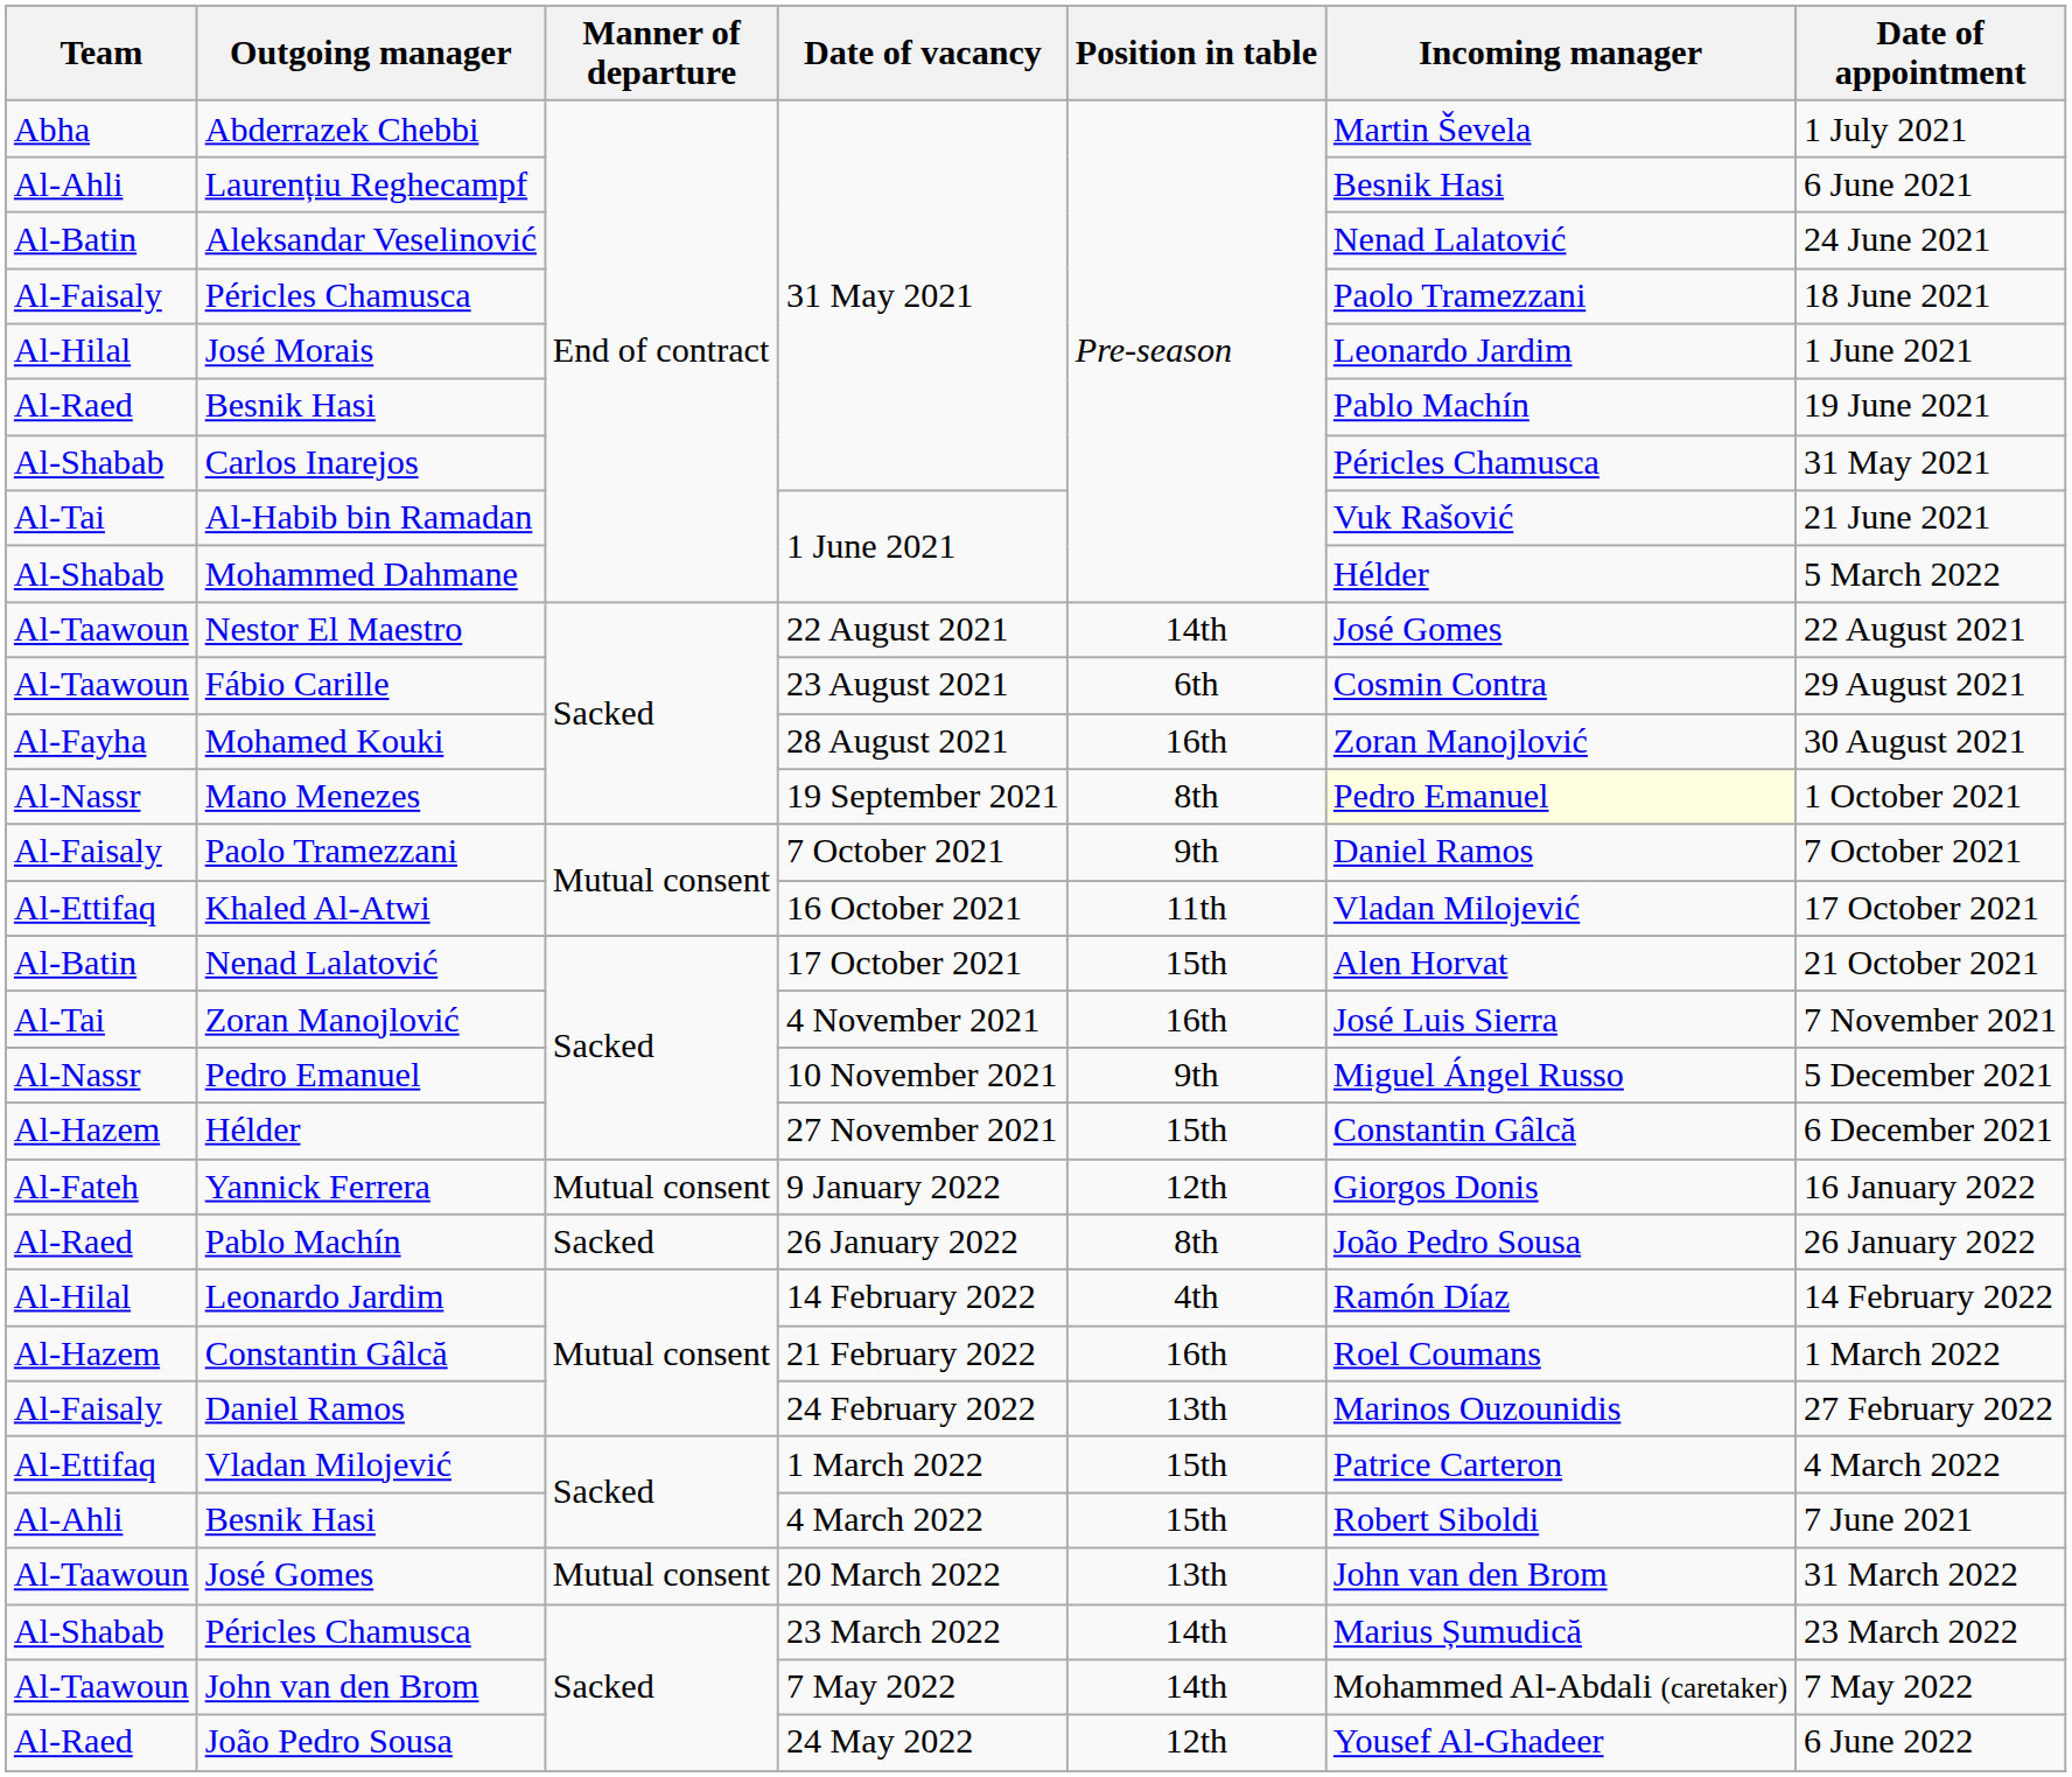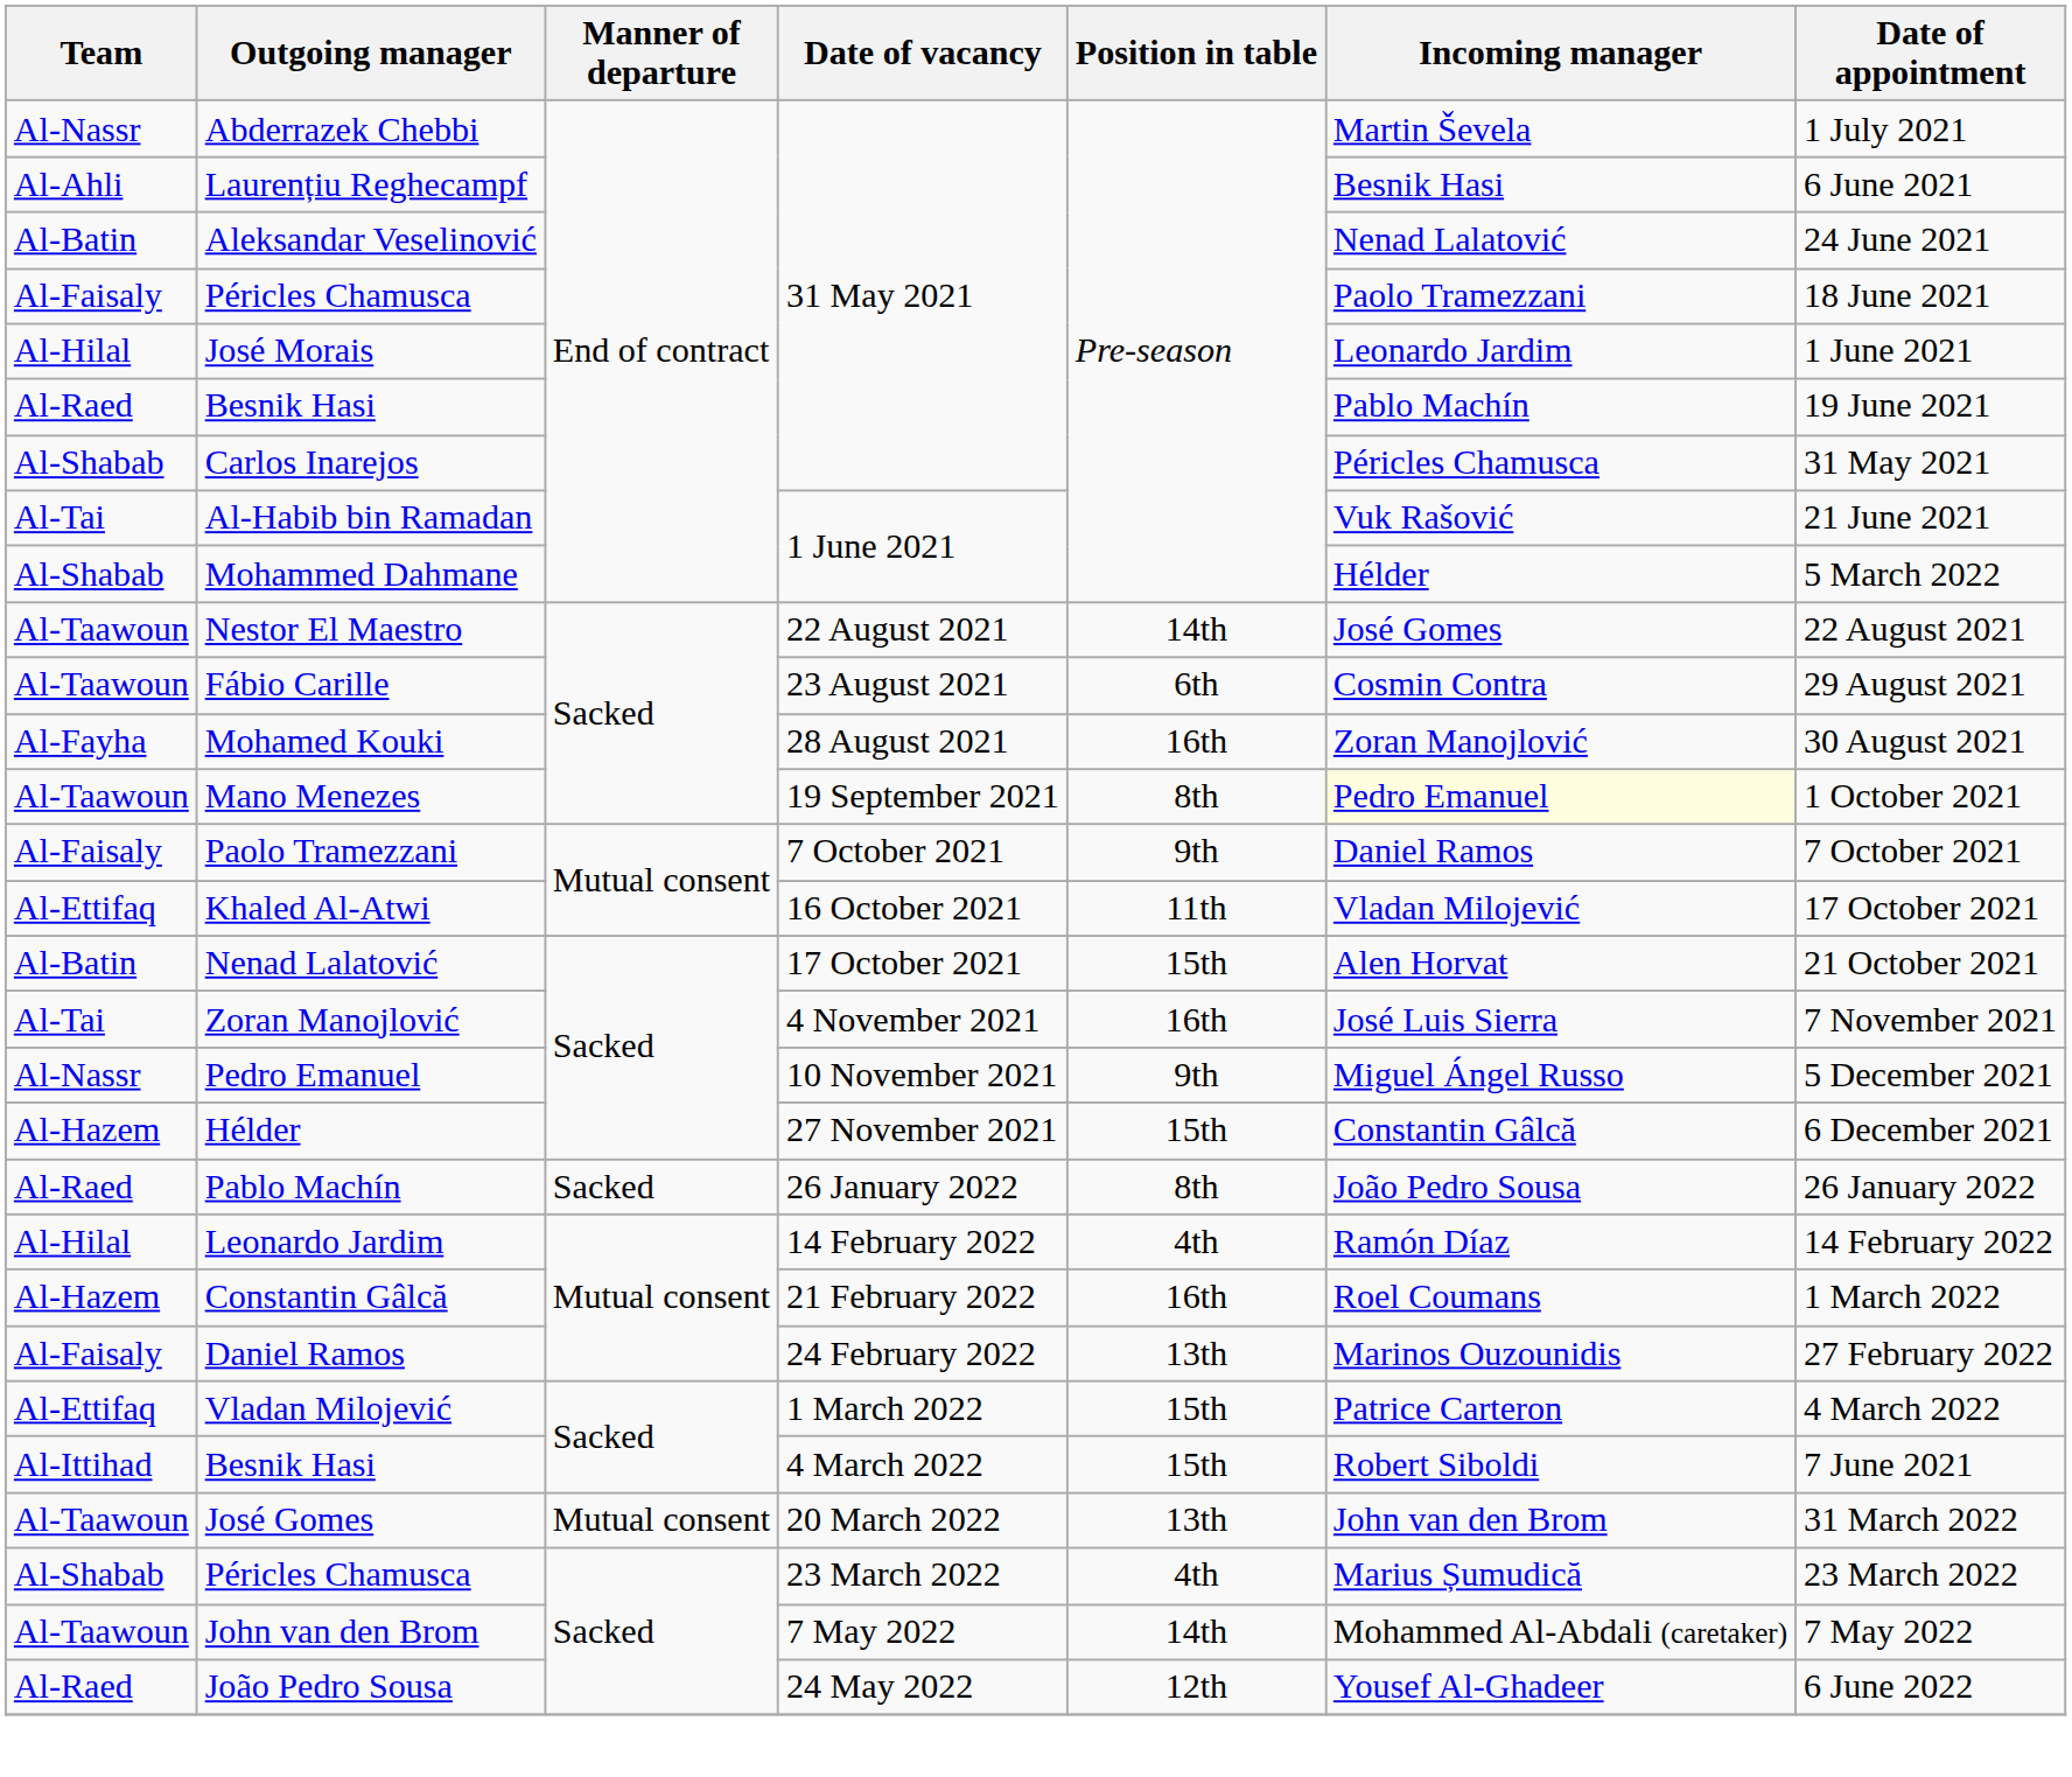Abderrazek Chebbi | Team: Abha -> Al-Nassr
Mano Menezes | Team: Al-Nassr -> Al-Taawoun
- row: Al-Fateh | Yannick Ferrera | Mutual consent | 9 January 2022 | 12th | Giorgos Donis | 16 January 2022
Besnik Hasi / 4 March 2022 | Team: Al-Ahli -> Al-Ittihad
Péricles Chamusca / 23 March 2022 | Position in table: 14th -> 4th
